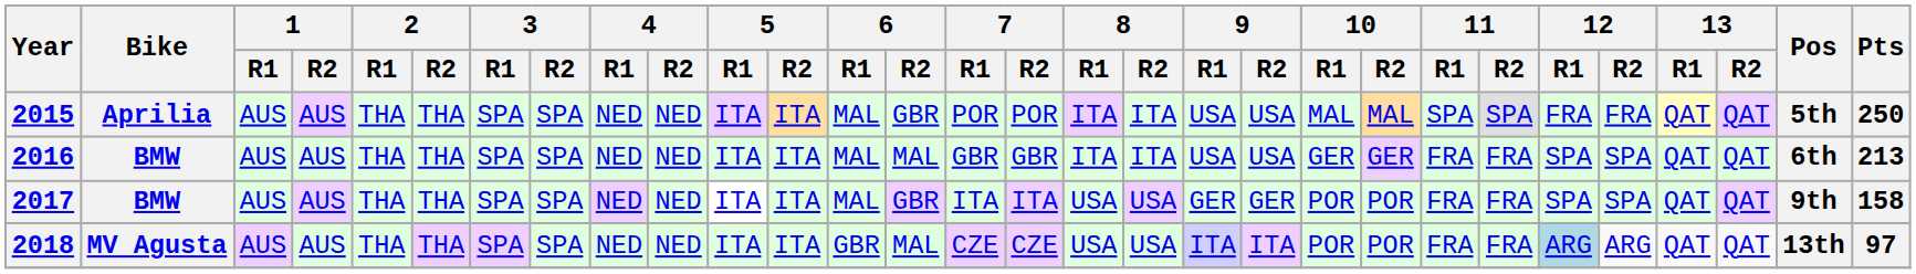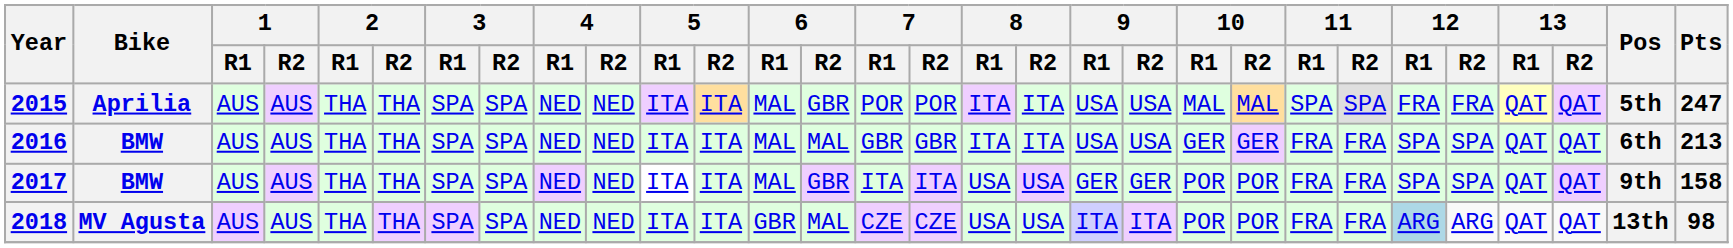2015 | Pts: 250 -> 247
2018 | Pts: 97 -> 98
